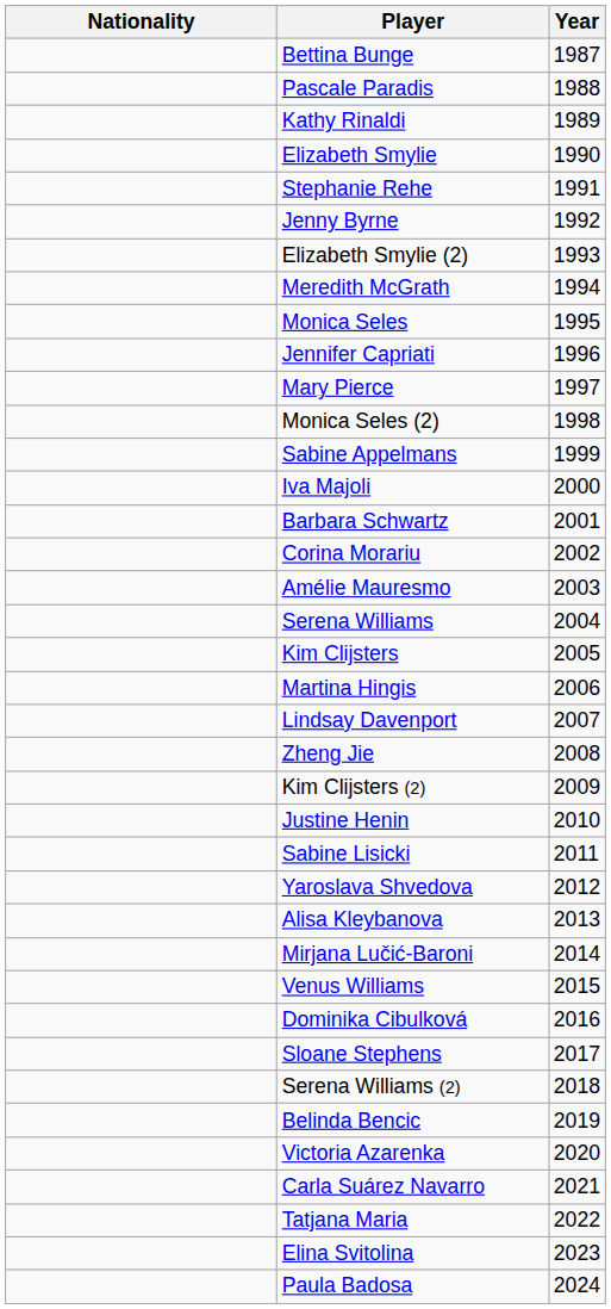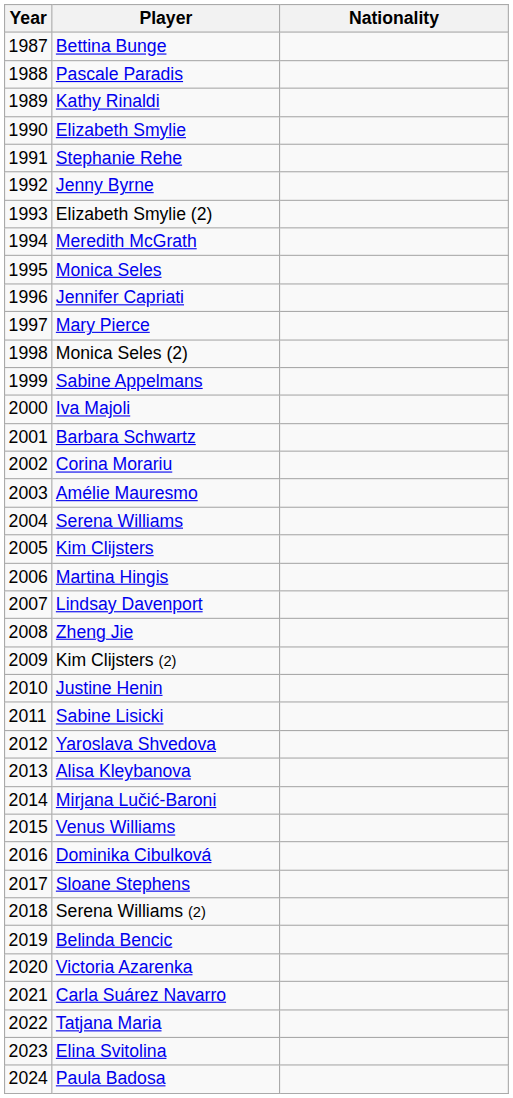columns swapped: Year <-> Nationality
